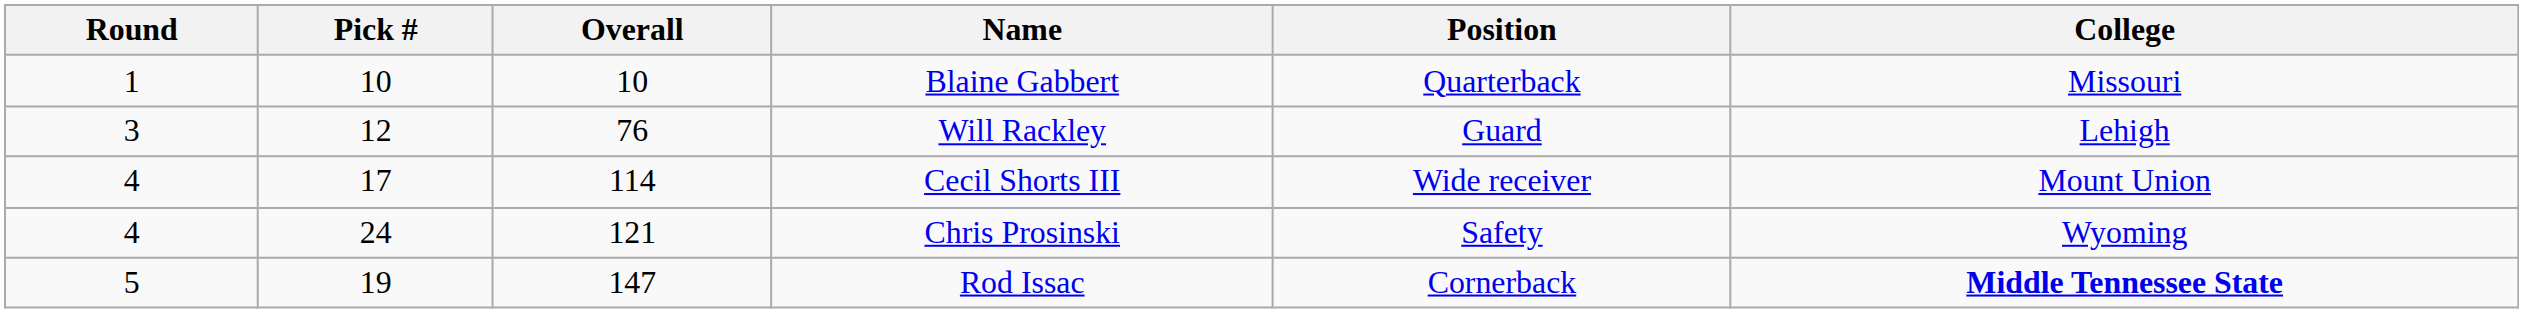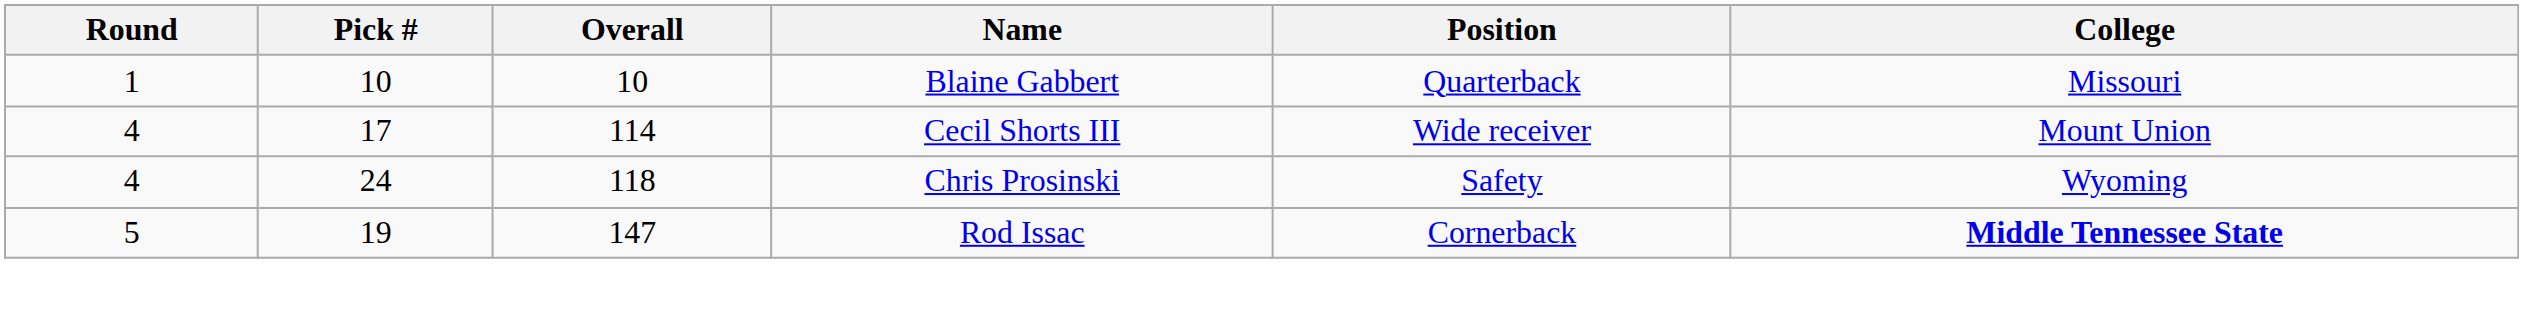- row: 3 | 12 | 76 | Will Rackley | Guard | Lehigh
Chris Prosinski | Overall: 121 -> 118
